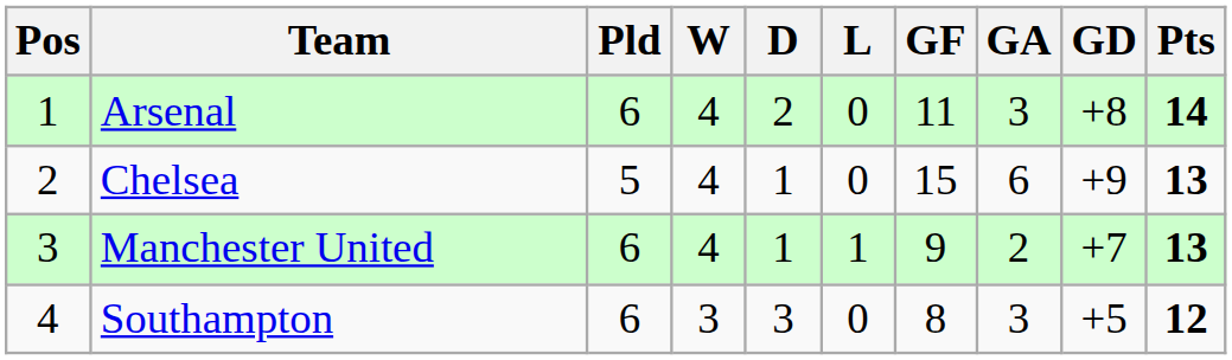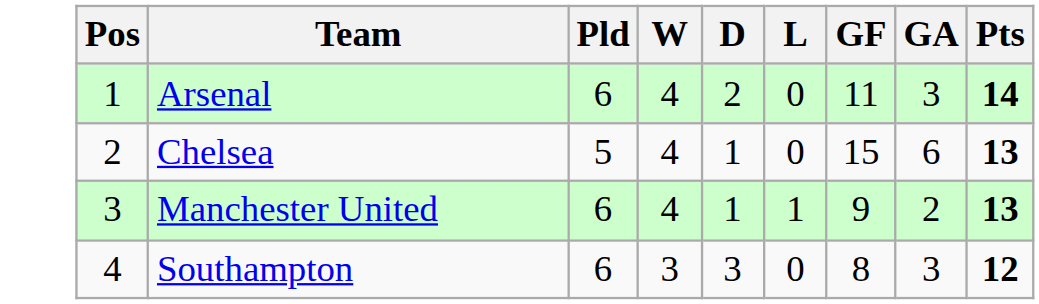- column: GD | +8 | +9 | +7 | +5
